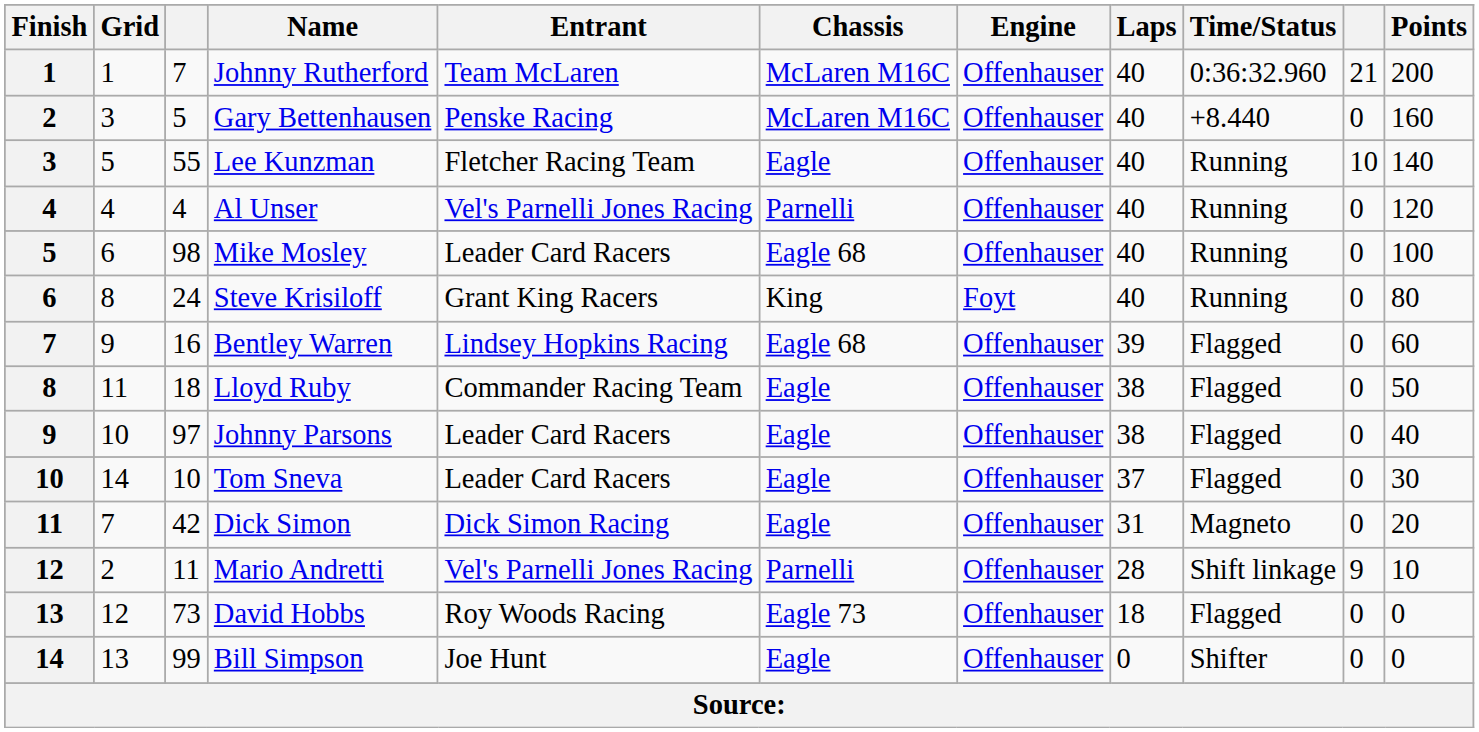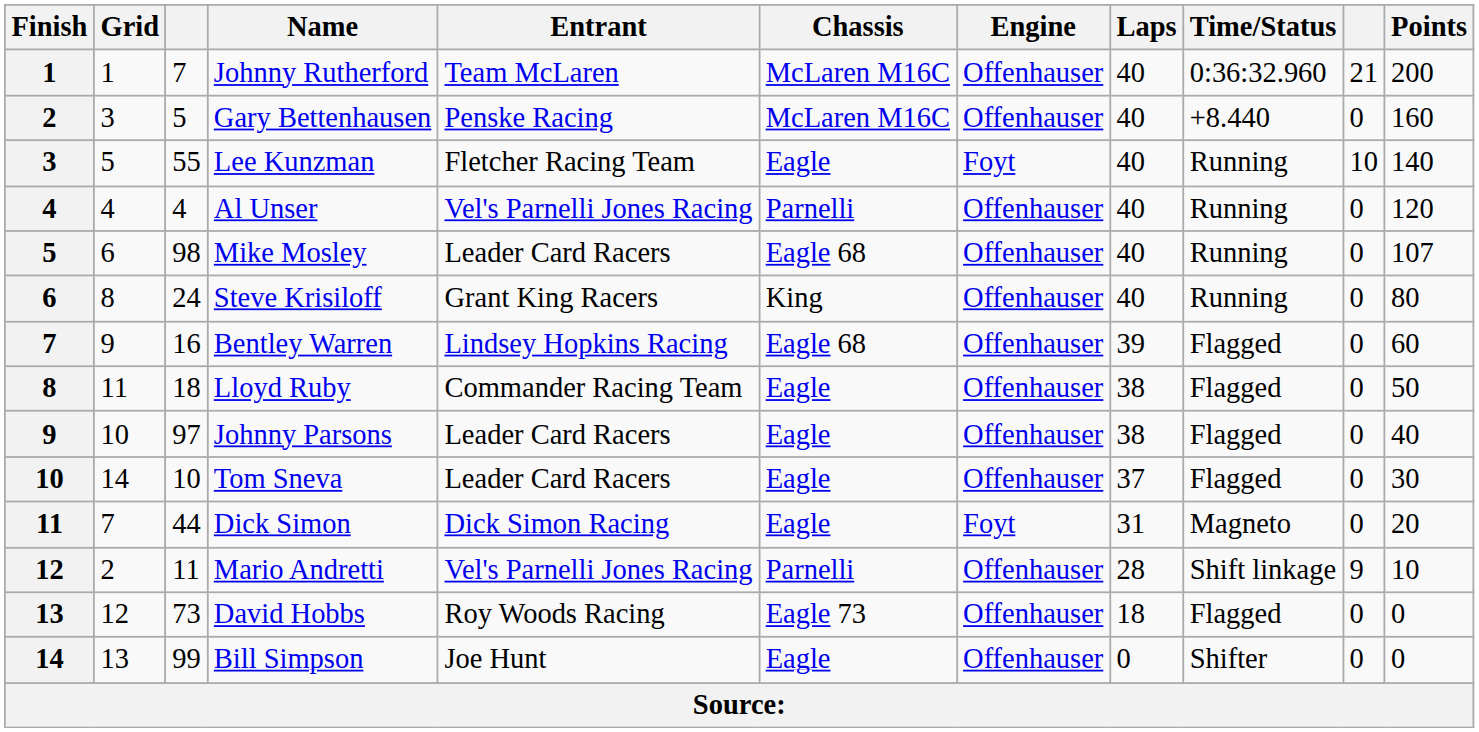Lee Kunzman | Engine: Offenhauser -> Foyt
Mike Mosley | Points: 100 -> 107
Steve Krisiloff | Engine: Foyt -> Offenhauser
Dick Simon | column 3: 42 -> 44
Dick Simon | Engine: Offenhauser -> Foyt
